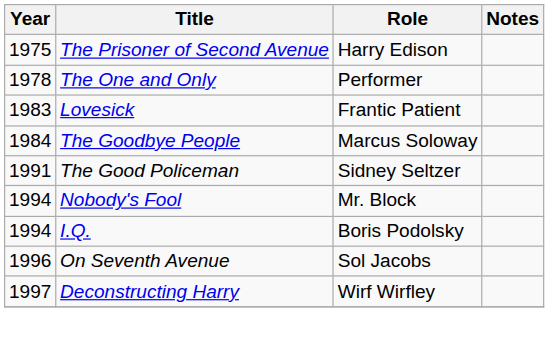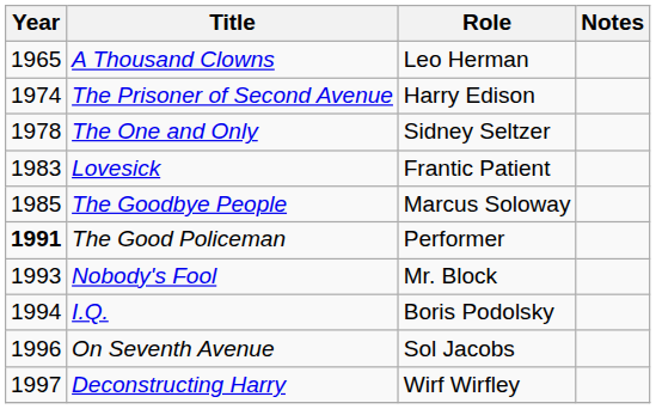+ row: 1965 | A Thousand Clowns | Leo Herman
The Prisoner of Second Avenue | Year: 1975 -> 1974
The One and Only | Role: Performer -> Sidney Seltzer
The Goodbye People | Year: 1984 -> 1985
The Good Policeman | Year: normal -> bold
The Good Policeman | Role: Sidney Seltzer -> Performer
Nobody's Fool | Year: 1994 -> 1993
